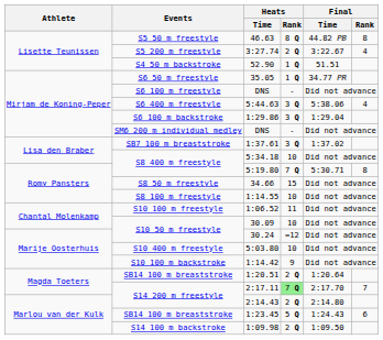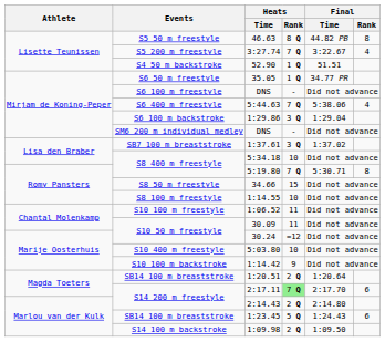3:27.74 | Heats / Rank: 2 Q -> 7 Q
5:44.63 | Heats / Rank: 3 Q -> 7 Q
30.09 | Heats / Rank: 10 -> 11
2:17.11 | Final / Rank: 7 -> 6
